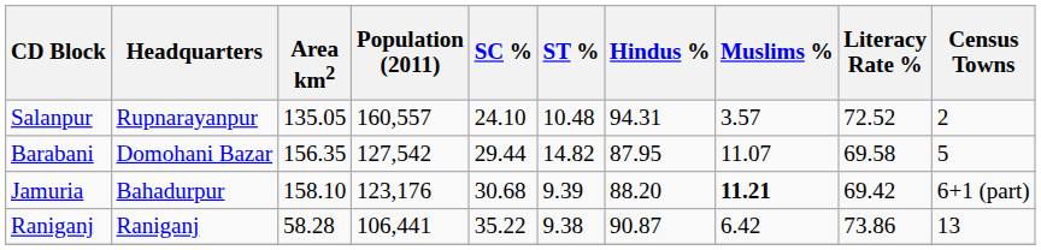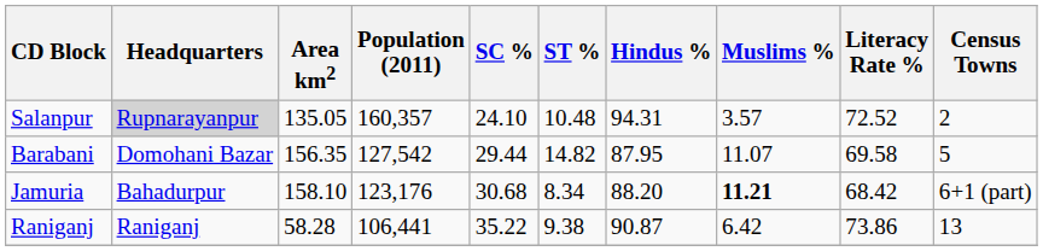Salanpur | Headquarters: no background -> lightgrey background
Salanpur | Population (2011): 160,557 -> 160,357
Jamuria | ST %: 9.39 -> 8.34
Jamuria | Literacy Rate %: 69.42 -> 68.42
